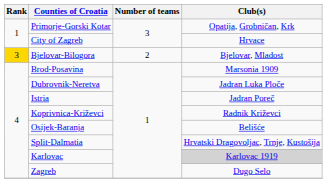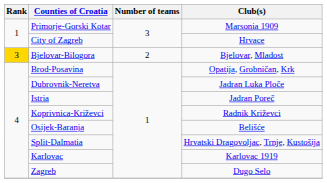Primorje-Gorski Kotar | Club(s): Opatija, Grobničan, Krk -> Marsonia 1909
Brod-Posavina | Club(s): Marsonia 1909 -> Opatija, Grobničan, Krk
Karlovac | Club(s): lightgrey background -> no background
